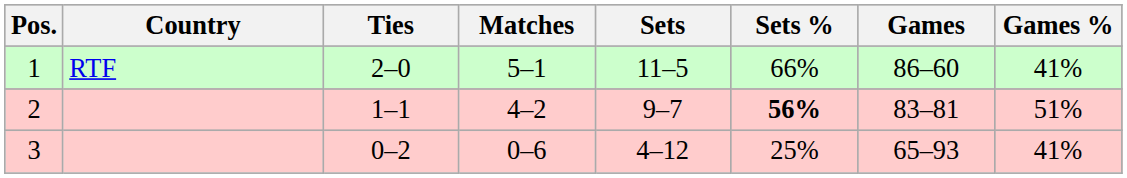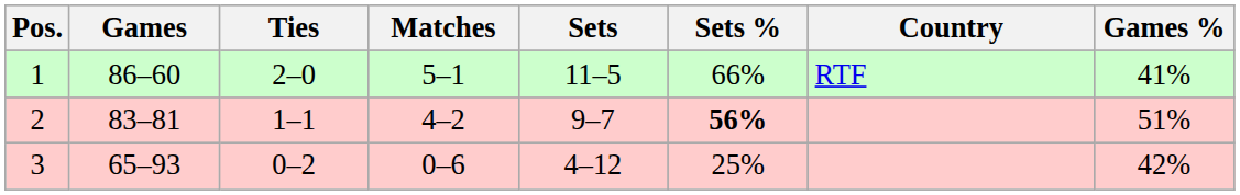columns swapped: Country <-> Games
3 | Games %: 41% -> 42%
